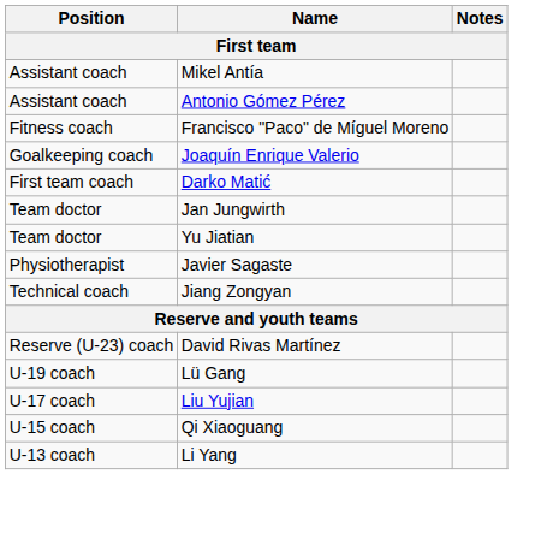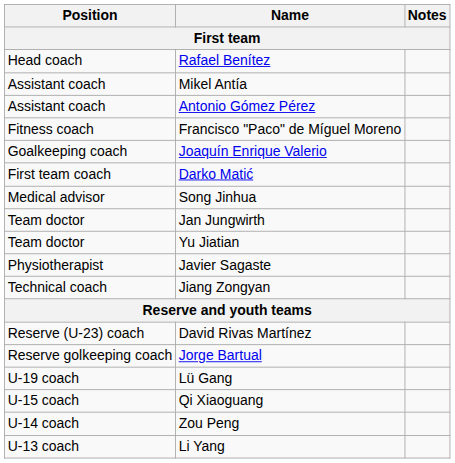+ row: Head coach | Rafael Benítez
+ row: Medical advisor | Song Jinhua
+ row: Reserve golkeeping coach | Jorge Bartual
- row: U-17 coach | Liu Yujian
+ row: U-14 coach | Zou Peng
